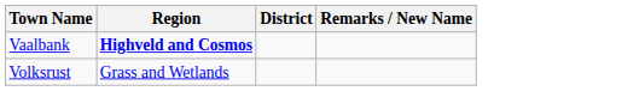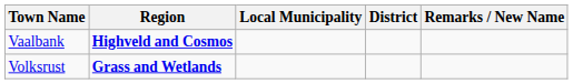+ column: Local Municipality
Volksrust | Region: normal -> bold
